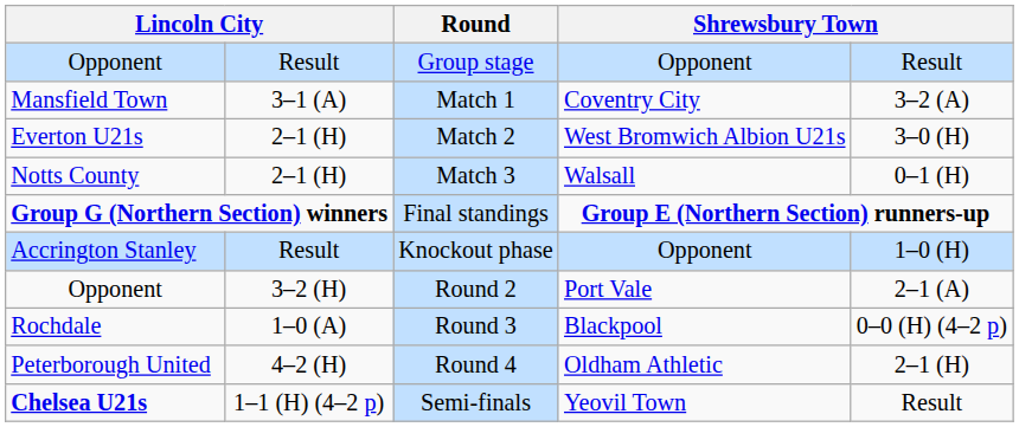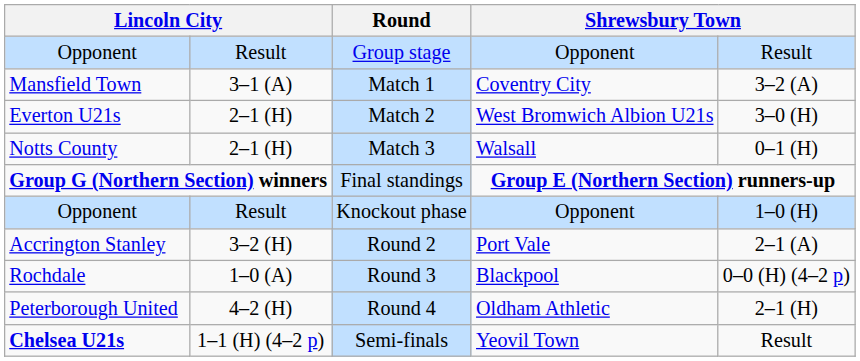Knockout phase | column 1: Accrington Stanley -> Opponent
Round 2 | column 1: Opponent -> Accrington Stanley
